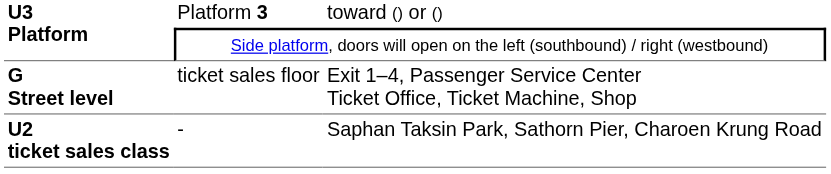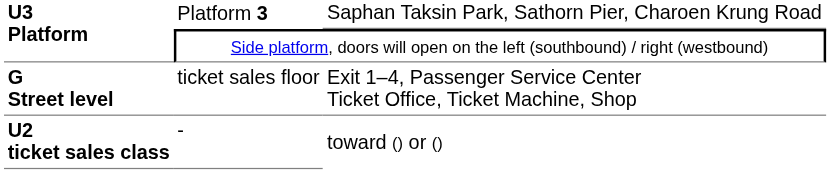Platform 3 | column 3: toward () or () -> Saphan Taksin Park, Sathorn Pier, Charoen Krung Road
- | column 3: Saphan Taksin Park, Sathorn Pier, Charoen Krung Road -> toward () or ()
